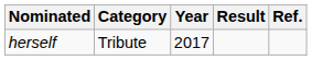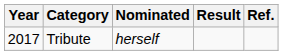columns swapped: Year <-> Nominated
